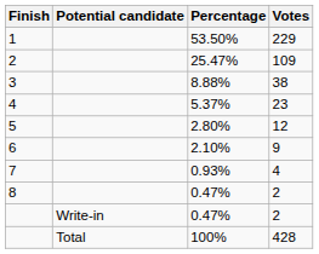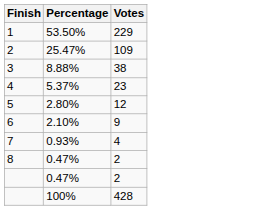- column: Potential candidate | Write-in | Total
